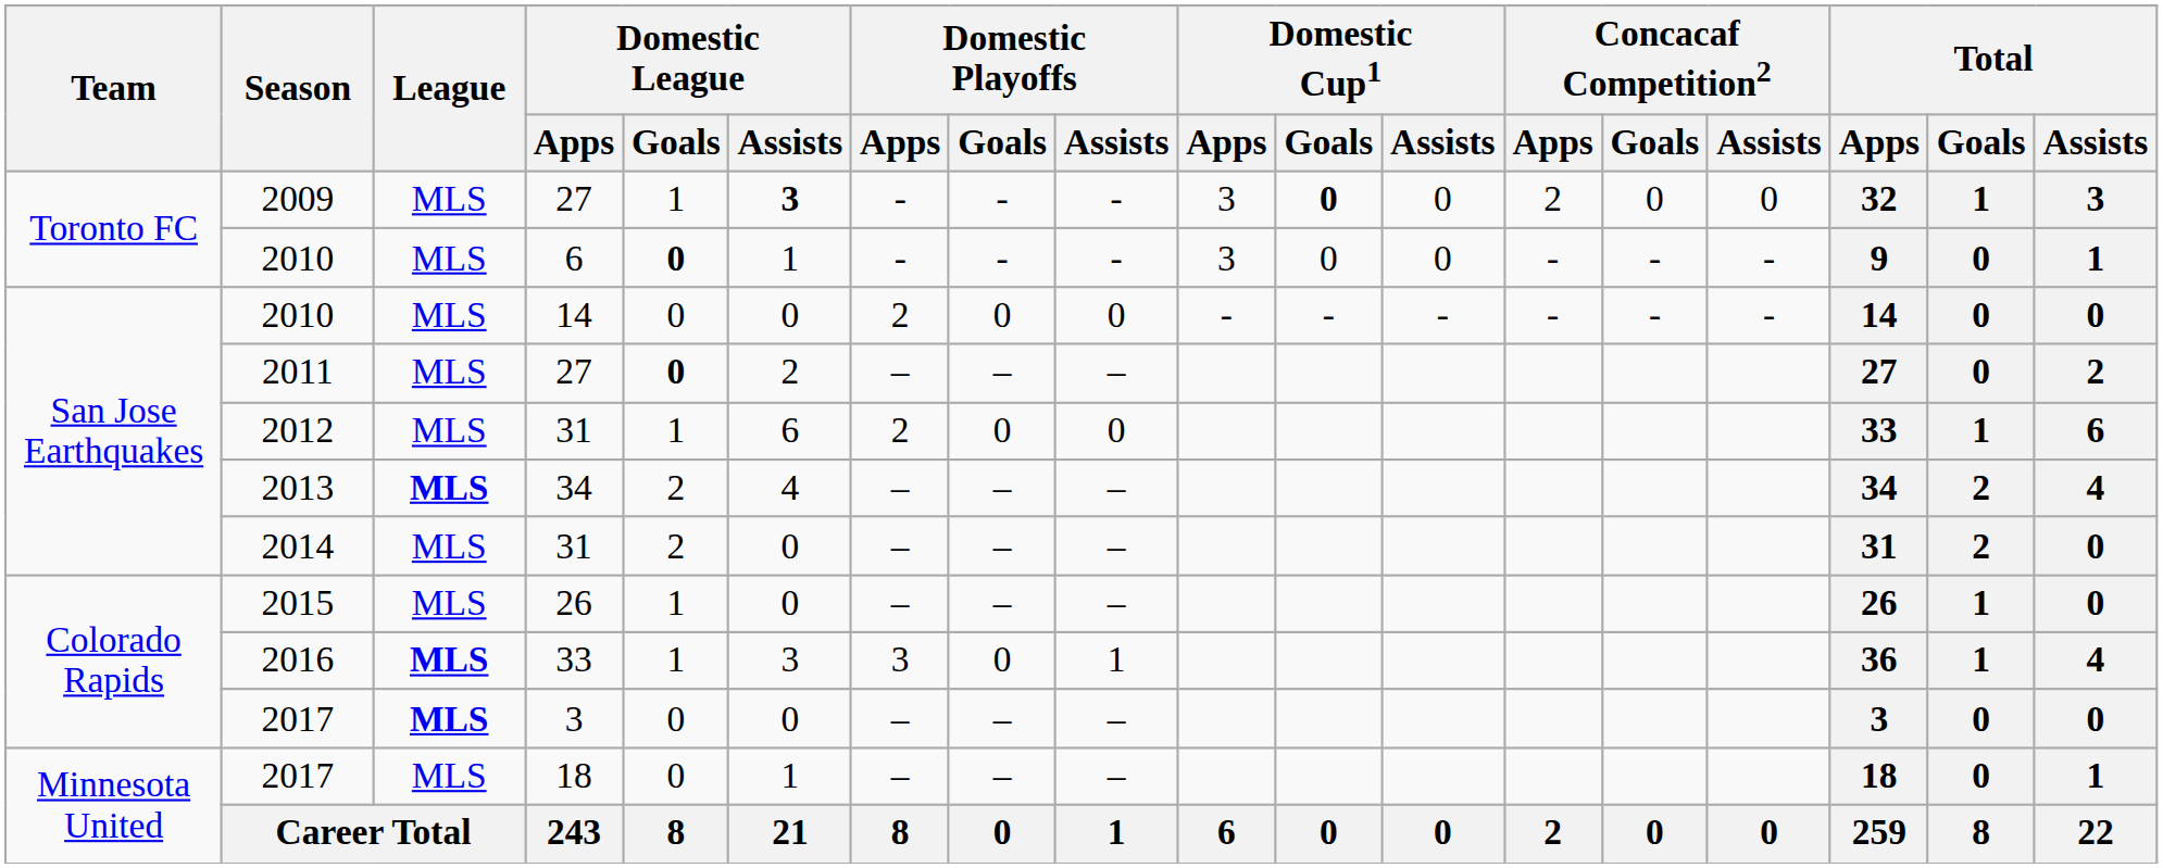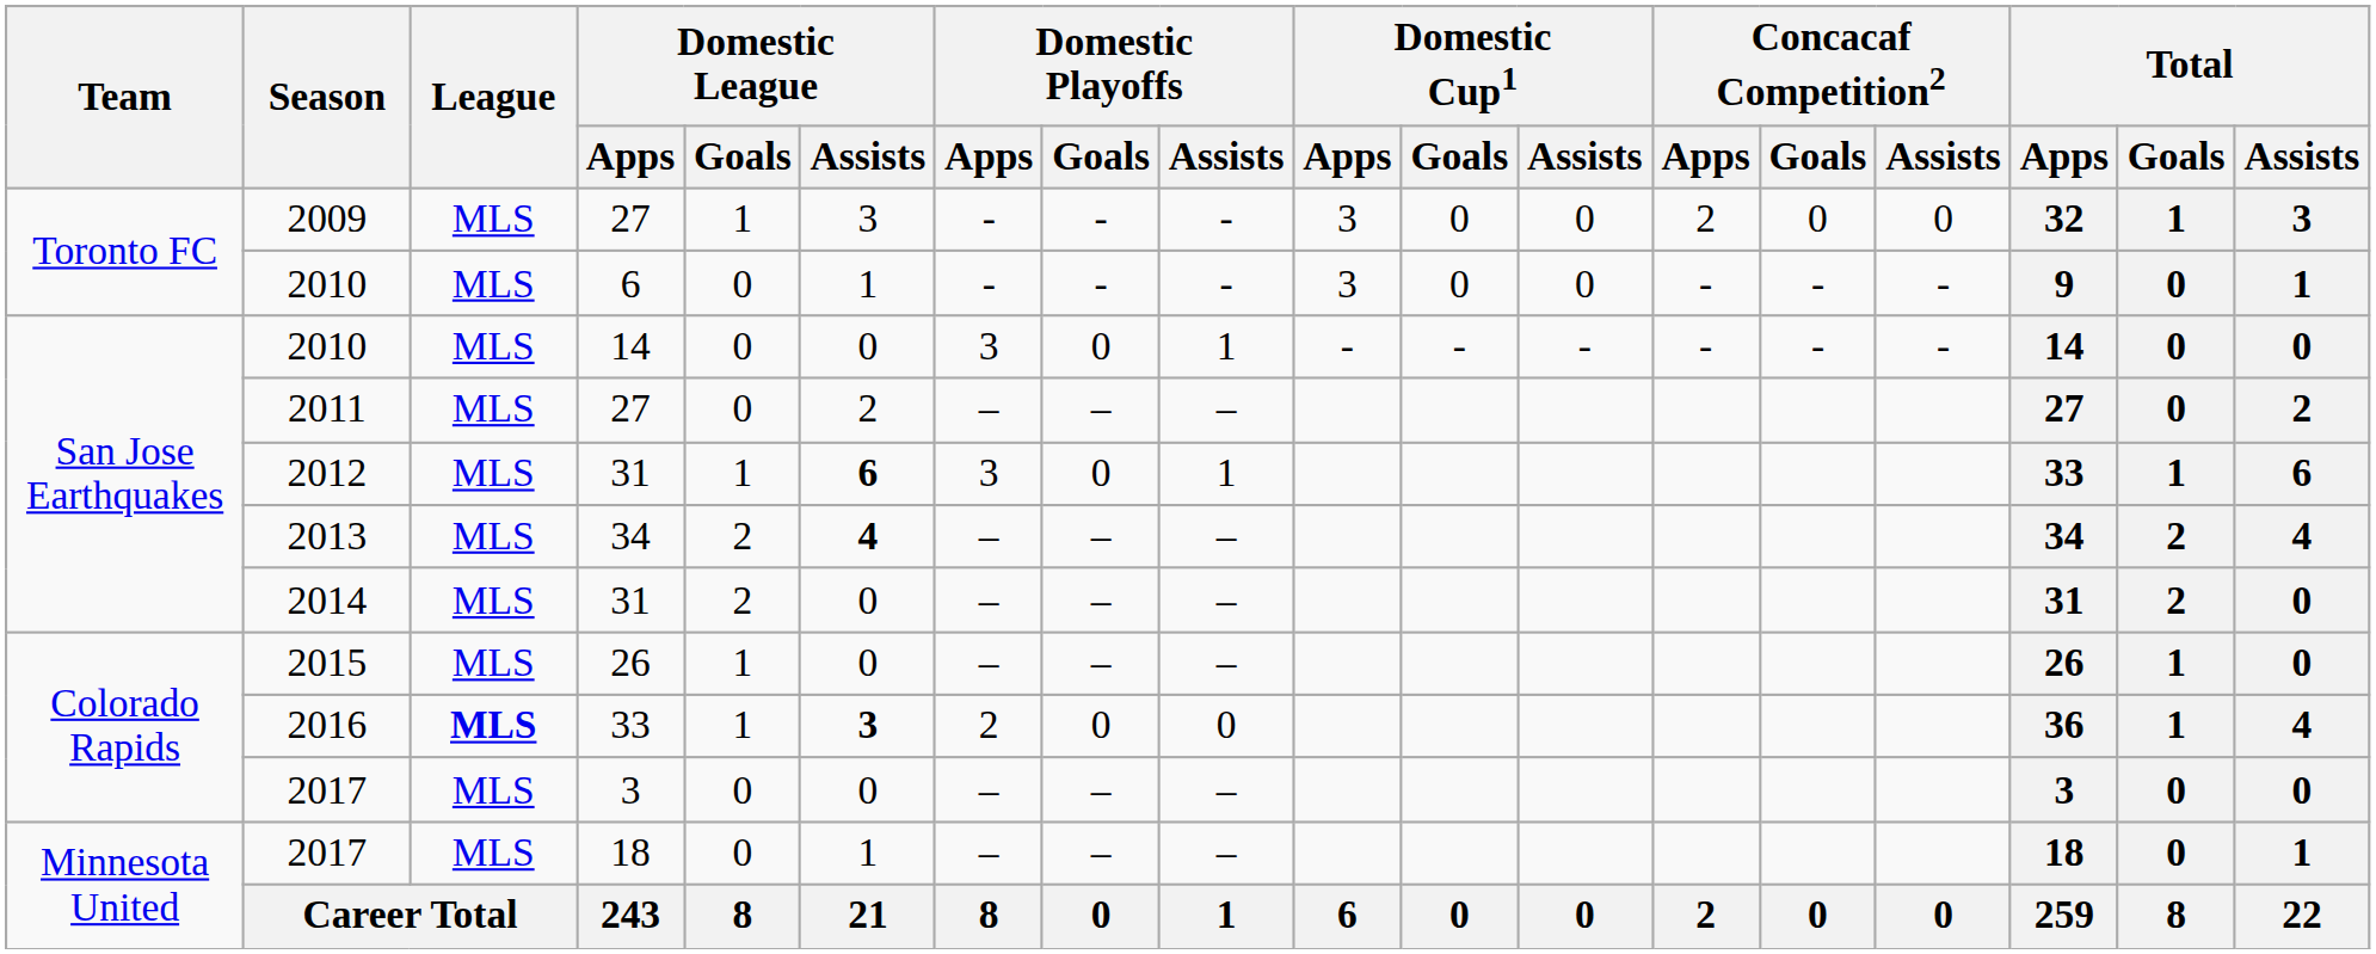2009 | Domestic League / Assists: bold -> normal
2009 | Domestic Cup1 / Goals: bold -> normal
2010 / 6 | Domestic League / Goals: bold -> normal
2010 / 14 | Domestic Playoffs / Apps: 2 -> 3
2010 / 14 | Domestic Playoffs / Assists: 0 -> 1
2011 | Domestic League / Goals: bold -> normal
2012 | Domestic League / Assists: normal -> bold
2012 | Domestic Playoffs / Apps: 2 -> 3
2012 | Domestic Playoffs / Assists: 0 -> 1
2013 | League: bold -> normal
2013 | Domestic League / Assists: normal -> bold
2016 | Domestic League / Assists: normal -> bold
2016 | Domestic Playoffs / Apps: 3 -> 2
2016 | Domestic Playoffs / Assists: 1 -> 0
2017 / 3 | League: bold -> normal
